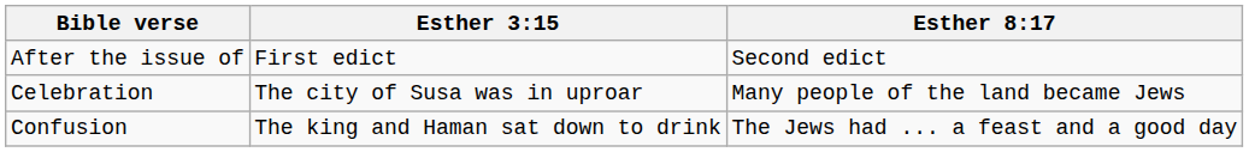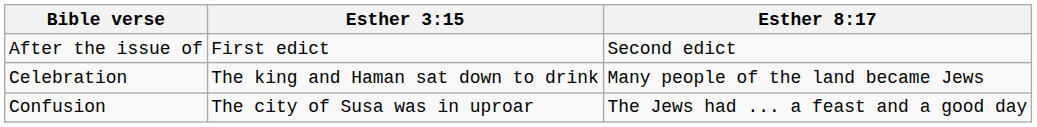Celebration | Esther 3:15: The city of Susa was in uproar -> The king and Haman sat down to drink
Confusion | Esther 3:15: The king and Haman sat down to drink -> The city of Susa was in uproar
